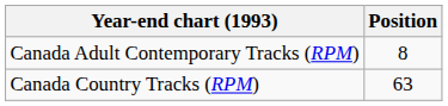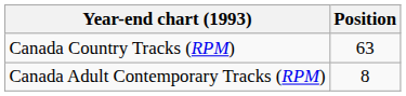rows swapped: Canada Adult Contemporary Tracks (RPM) <-> Canada Country Tracks (RPM)
